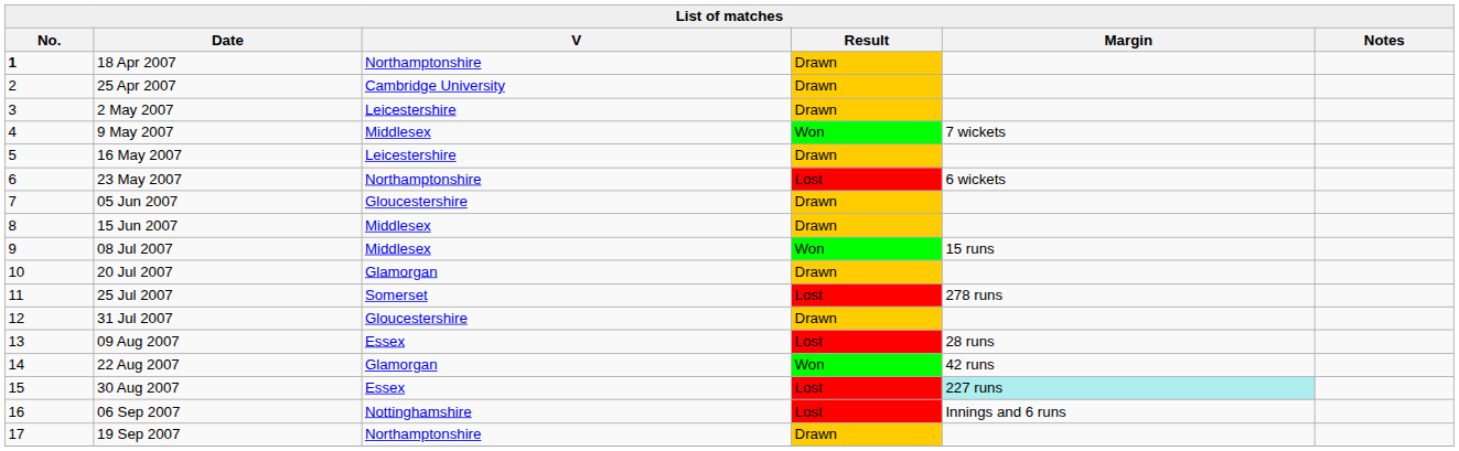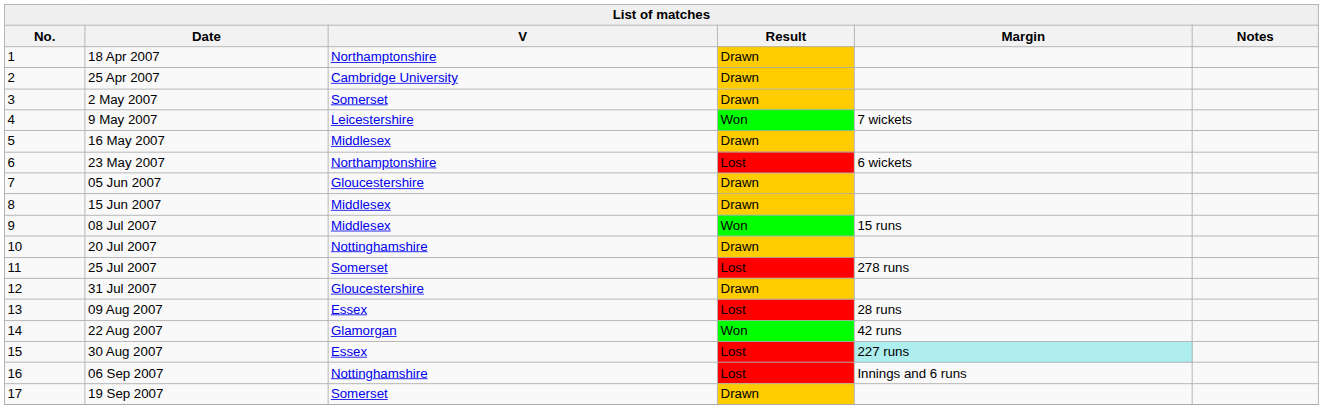18 Apr 2007 | No.: bold -> normal
2 May 2007 | V: Leicestershire -> Somerset
9 May 2007 | V: Middlesex -> Leicestershire
16 May 2007 | V: Leicestershire -> Middlesex
20 Jul 2007 | V: Glamorgan -> Nottinghamshire
19 Sep 2007 | V: Northamptonshire -> Somerset
